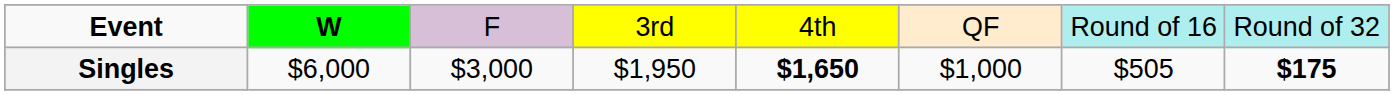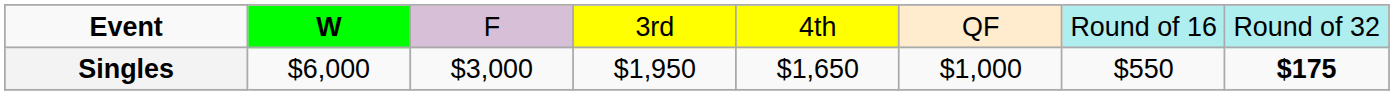Singles | column 5: bold -> normal
Singles | column 7: $505 -> $550
